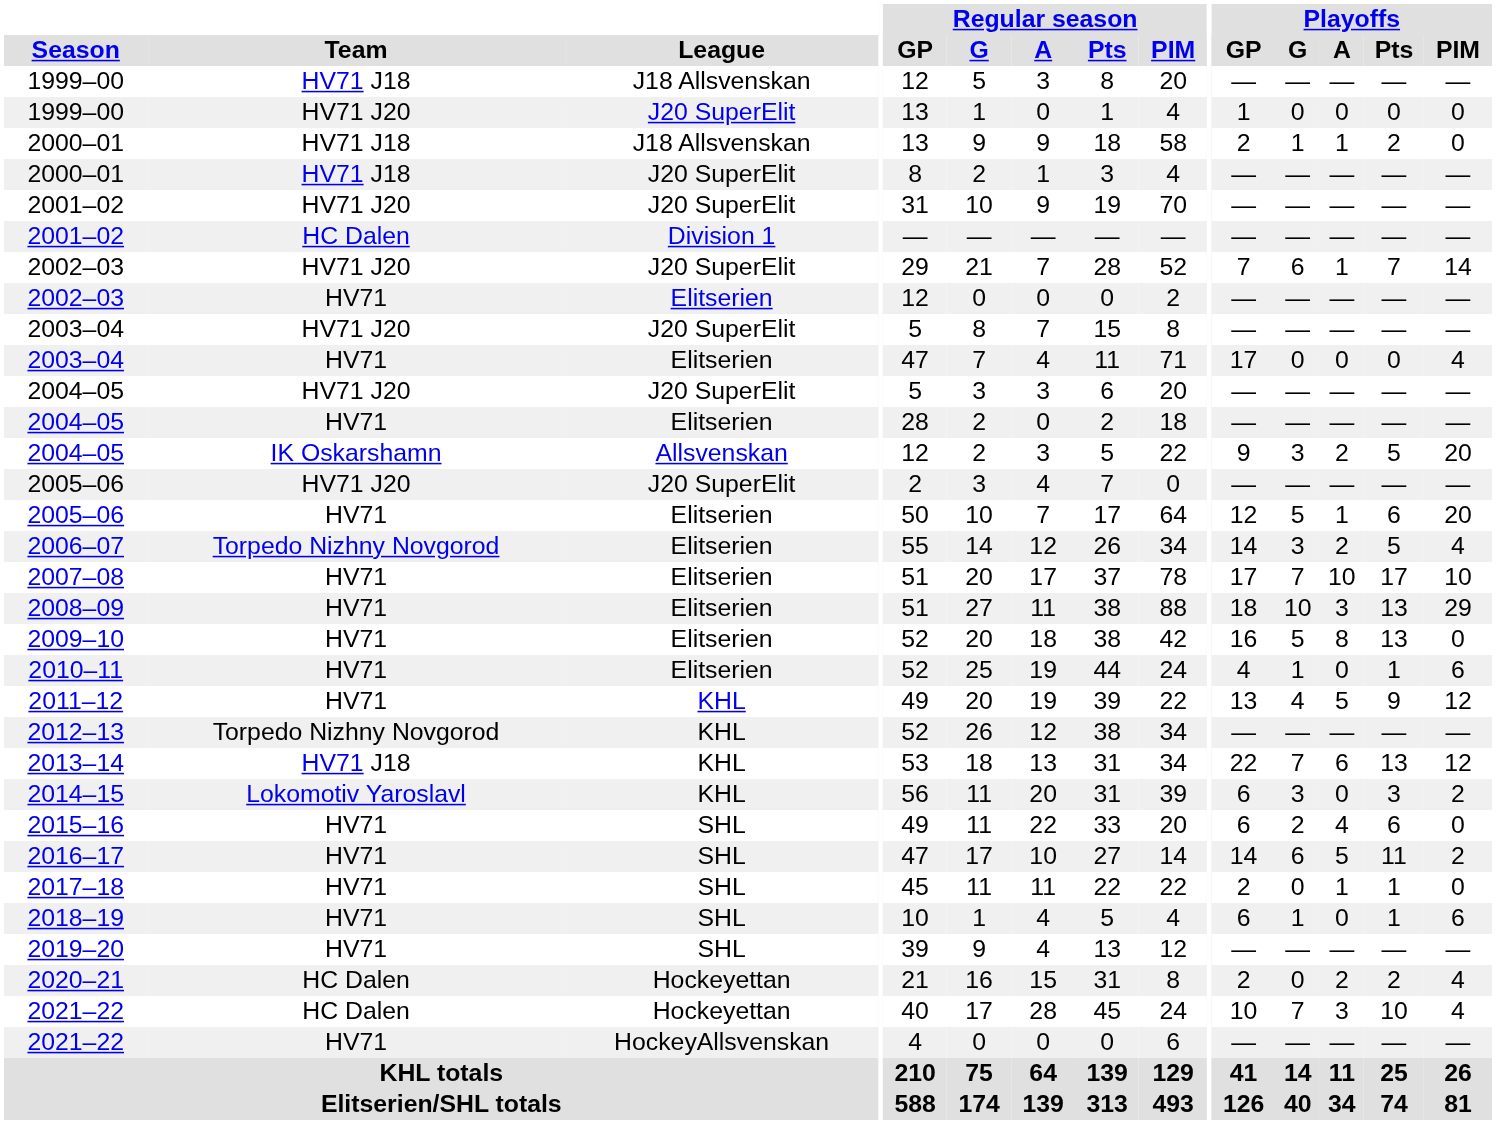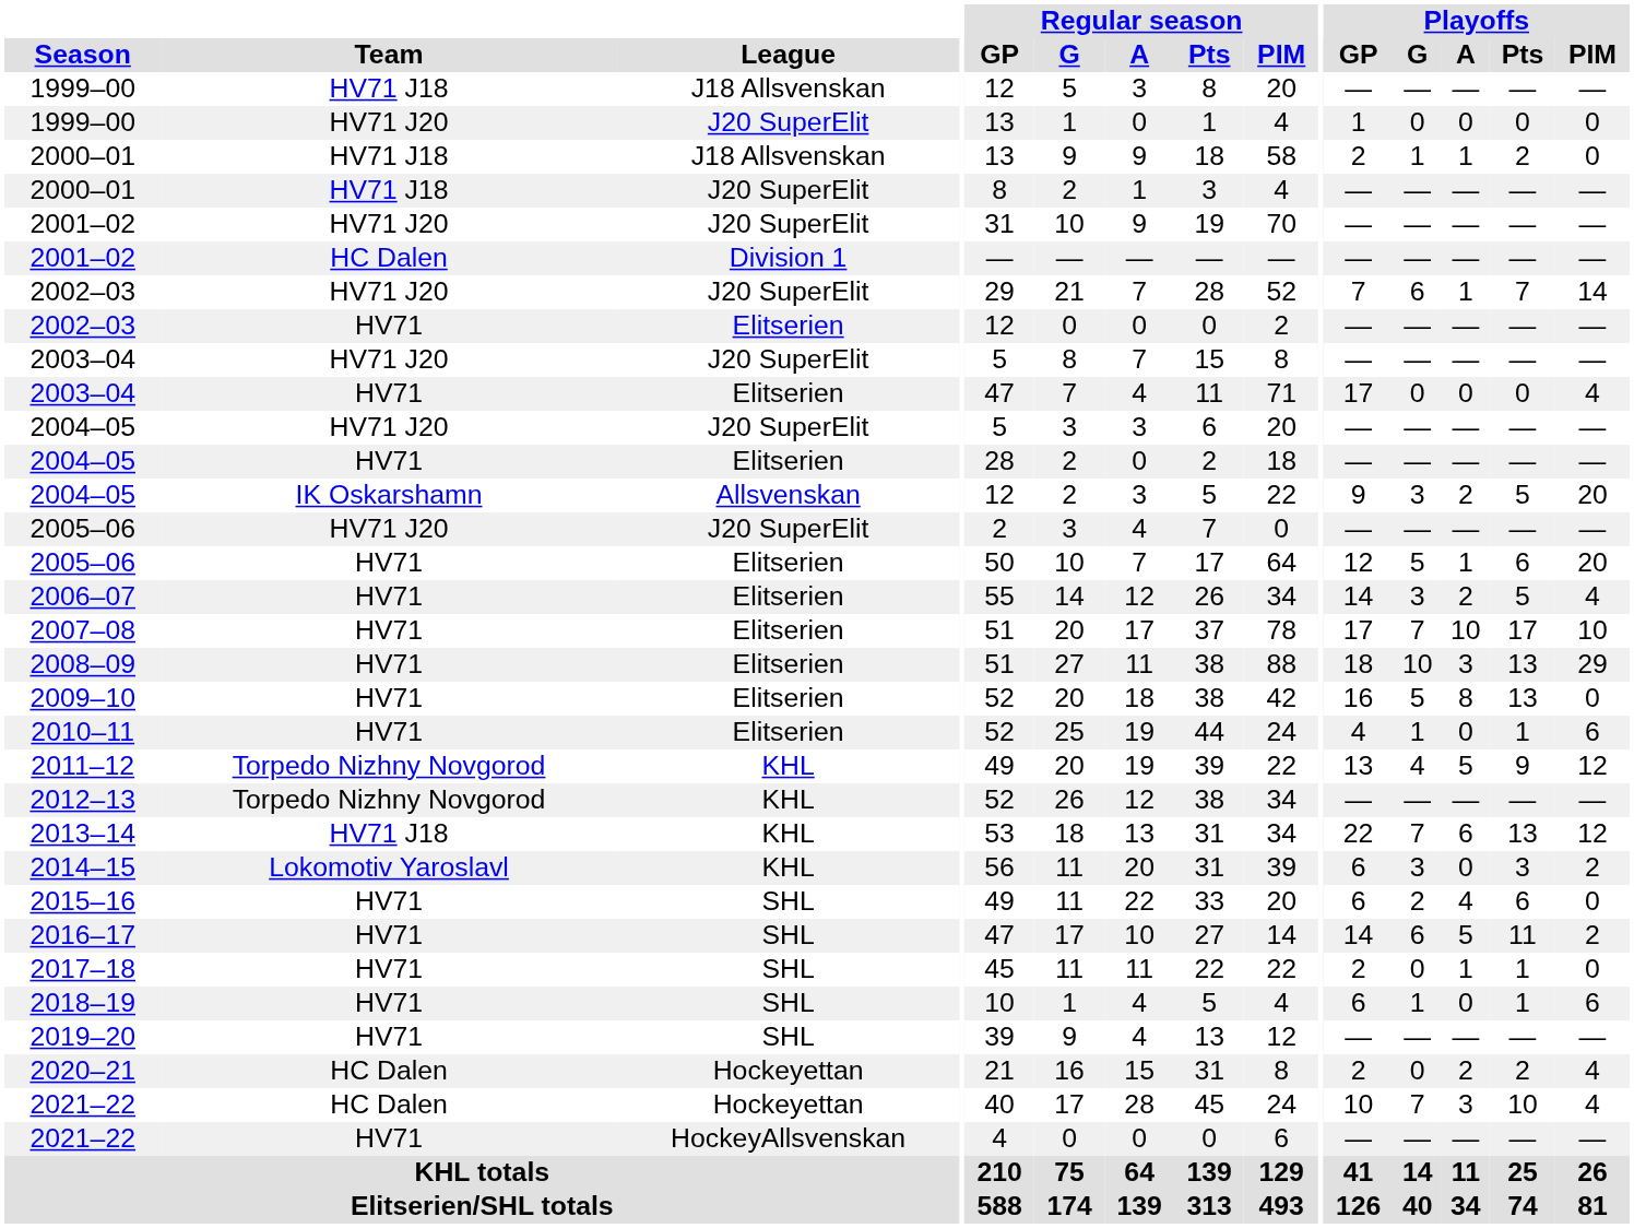2006–07 | Team: Torpedo Nizhny Novgorod -> HV71
2011–12 | Team: HV71 -> Torpedo Nizhny Novgorod
